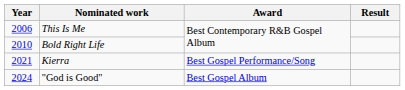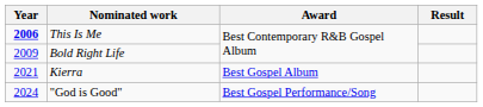This Is Me | Year: normal -> bold
Bold Right Life | Year: 2010 -> 2009
Kierra | Award: Best Gospel Performance/Song -> Best Gospel Album
"God is Good" | Award: Best Gospel Album -> Best Gospel Performance/Song
